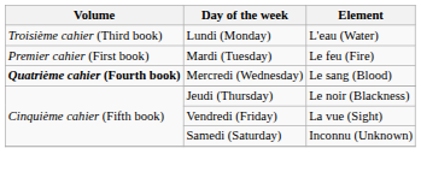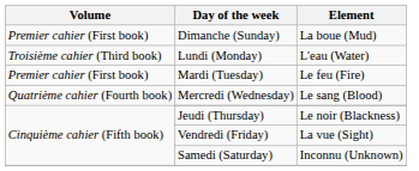+ row: Premier cahier (First book) | Dimanche (Sunday) | La boue (Mud)
Mercredi (Wednesday) | Volume: bold -> normal
